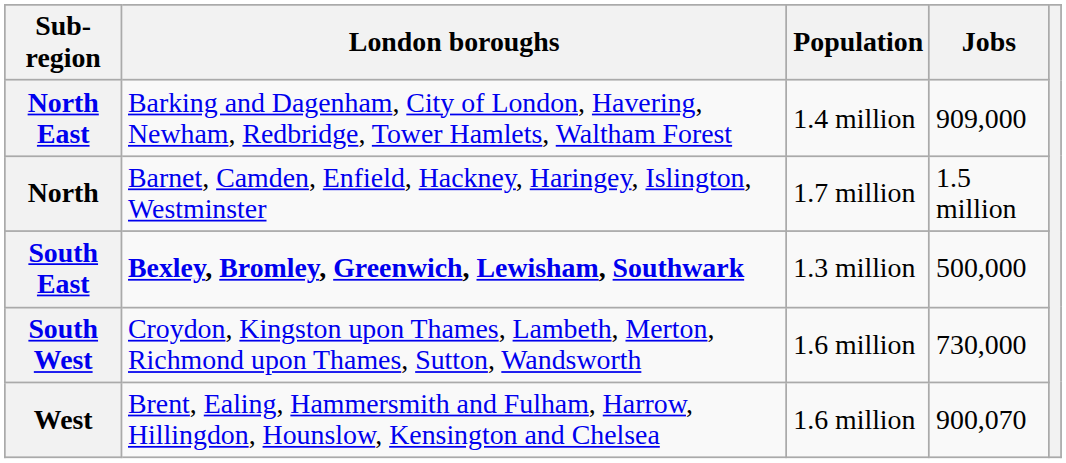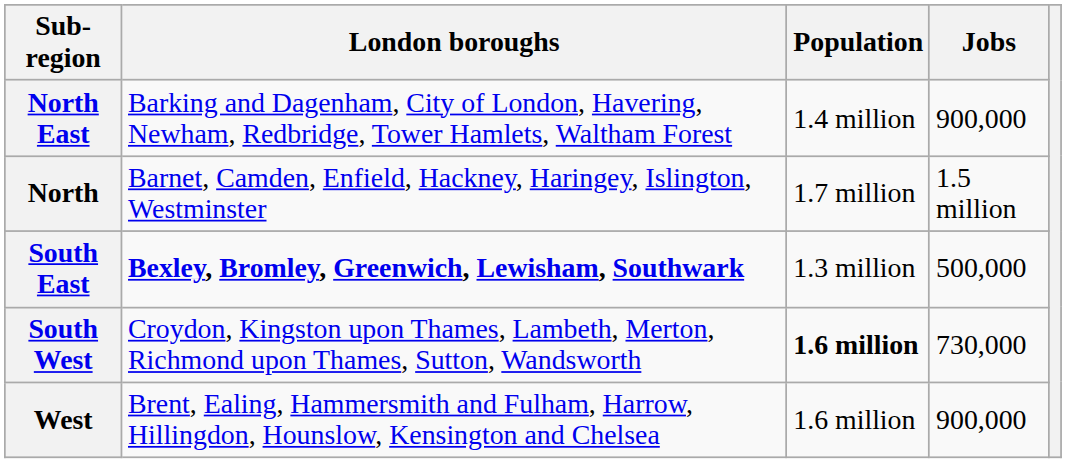North East | Jobs: 909,000 -> 900,000
South West | Population: normal -> bold
West | Jobs: 900,070 -> 900,000
